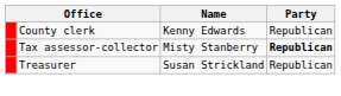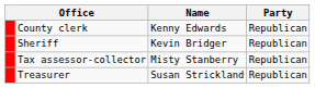+ row: Sheriff | Kevin Bridger | Republican
Tax assessor-collector | Party: bold -> normal
